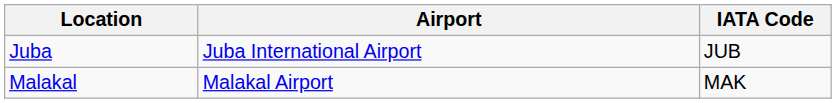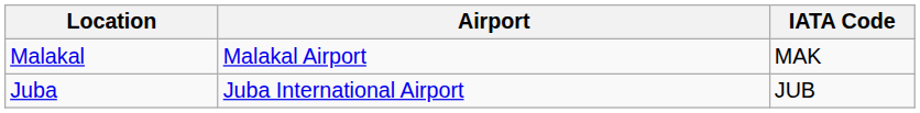rows swapped: Juba <-> Malakal
